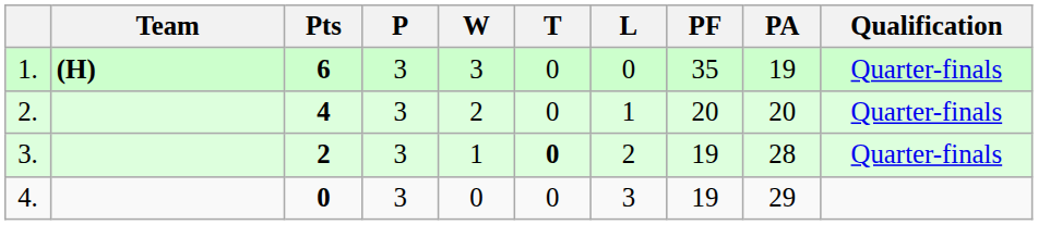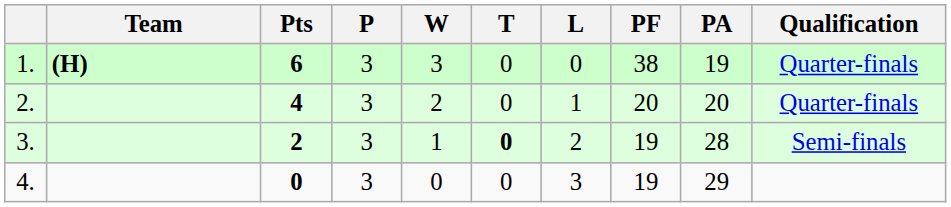1. | PF: 35 -> 38
3. | Qualification: Quarter-finals -> Semi-finals
